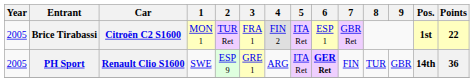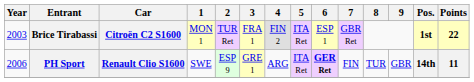Brice Tirabassi | Year: 2005 -> 2003
PH Sport | Year: 2005 -> 2006
PH Sport | Points: 36 -> 11
